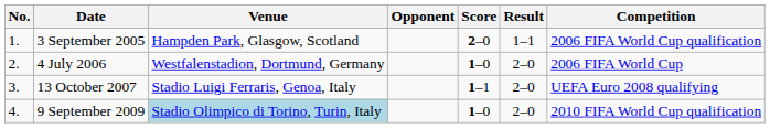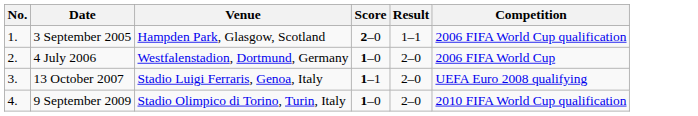- column: Opponent
9 September 2009 | Venue: lightblue background -> no background
